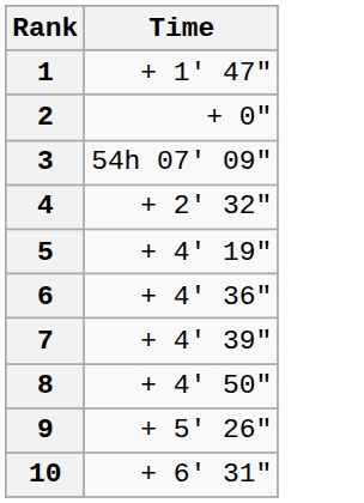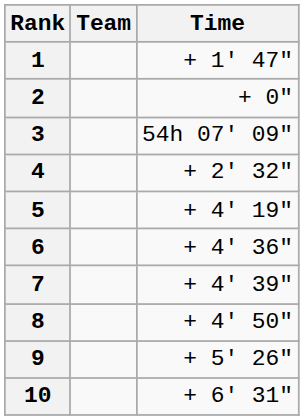+ column: Team
